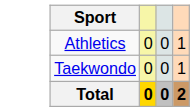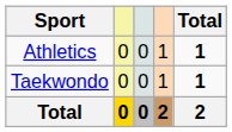+ column: Total | 1 | 1 | 2
